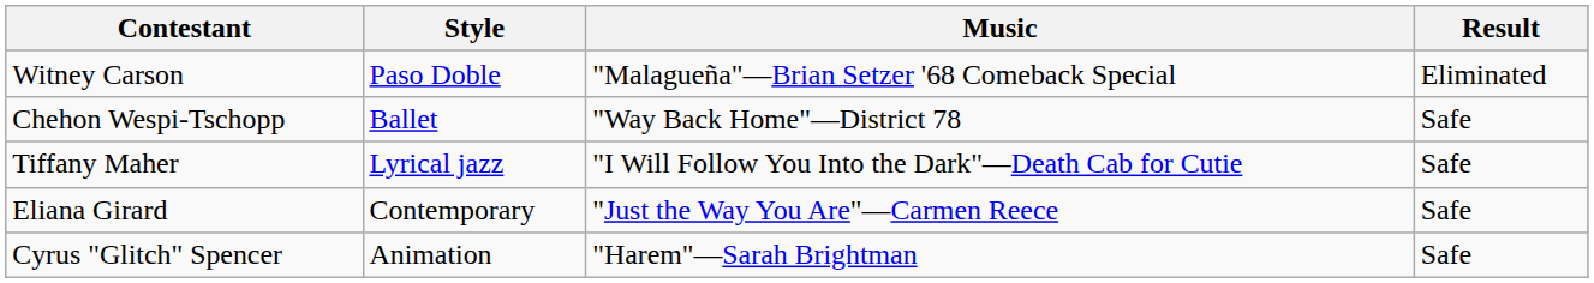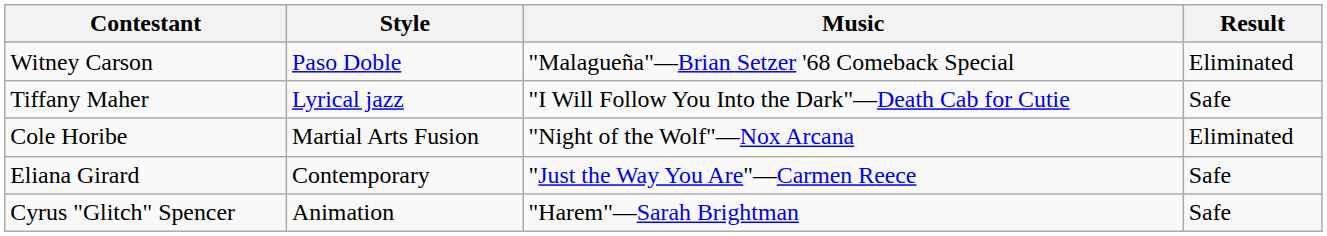- row: Chehon Wespi-Tschopp | Ballet | "Way Back Home"—District 78 | Safe
+ row: Cole Horibe | Martial Arts Fusion | "Night of the Wolf"—Nox Arcana | Eliminated
